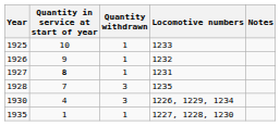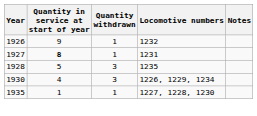- row: 1925 | 10 | 1 | 1233
1928 | Quantity in service at start of year: 7 -> 5
